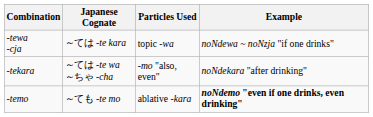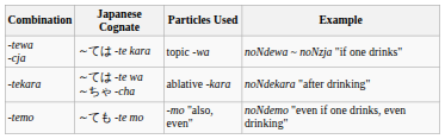-tekara | Particles Used: -mo "also, even" -> ablative -kara
-temo | Particles Used: ablative -kara -> -mo "also, even"
-temo | Example: bold -> normal
